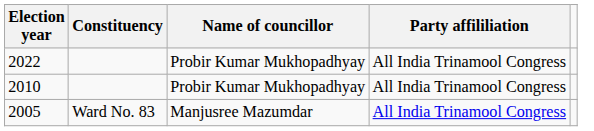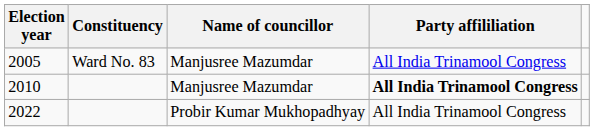rows swapped: 2005 <-> 2022
2010 | Name of councillor: Probir Kumar Mukhopadhyay -> Manjusree Mazumdar
2010 | Party affililiation: normal -> bold
